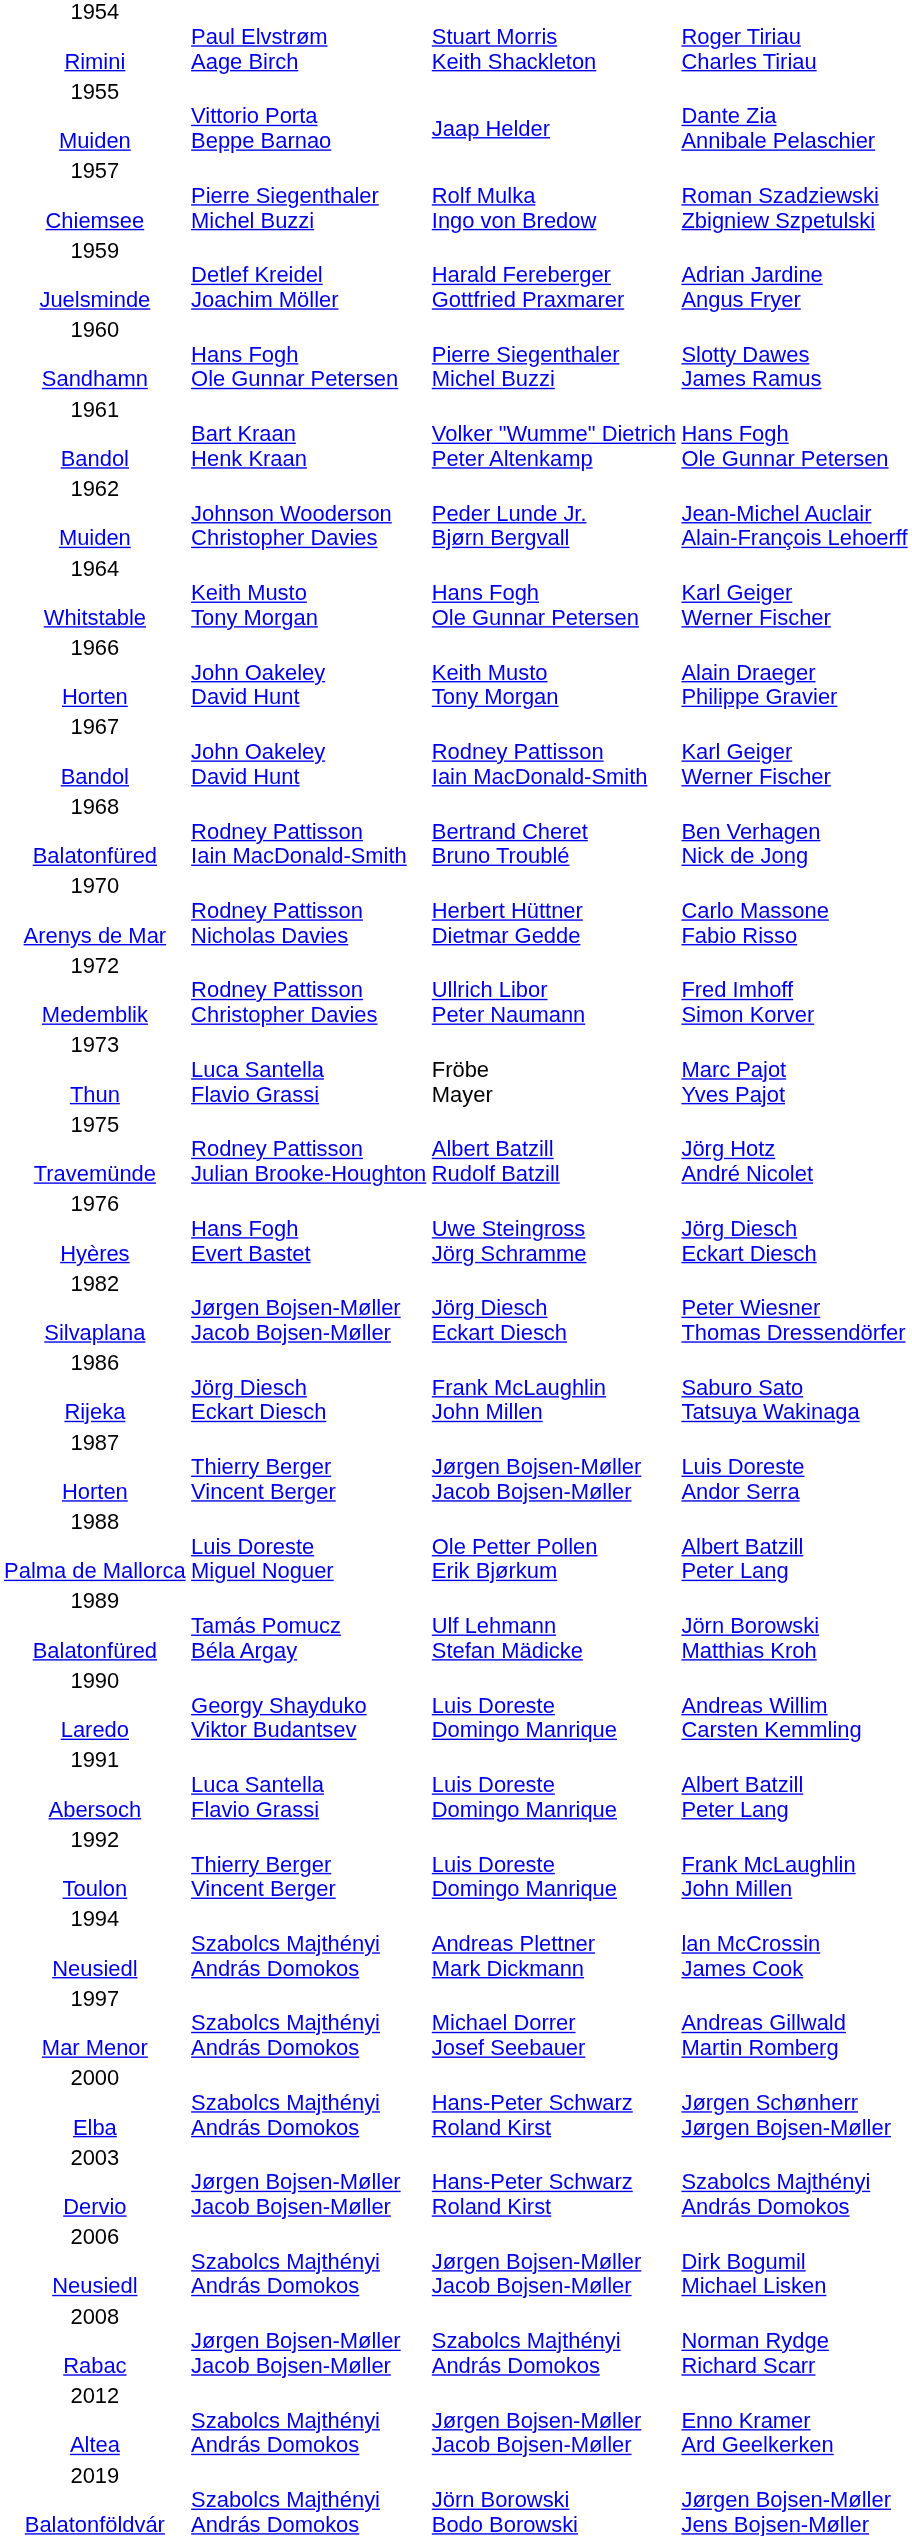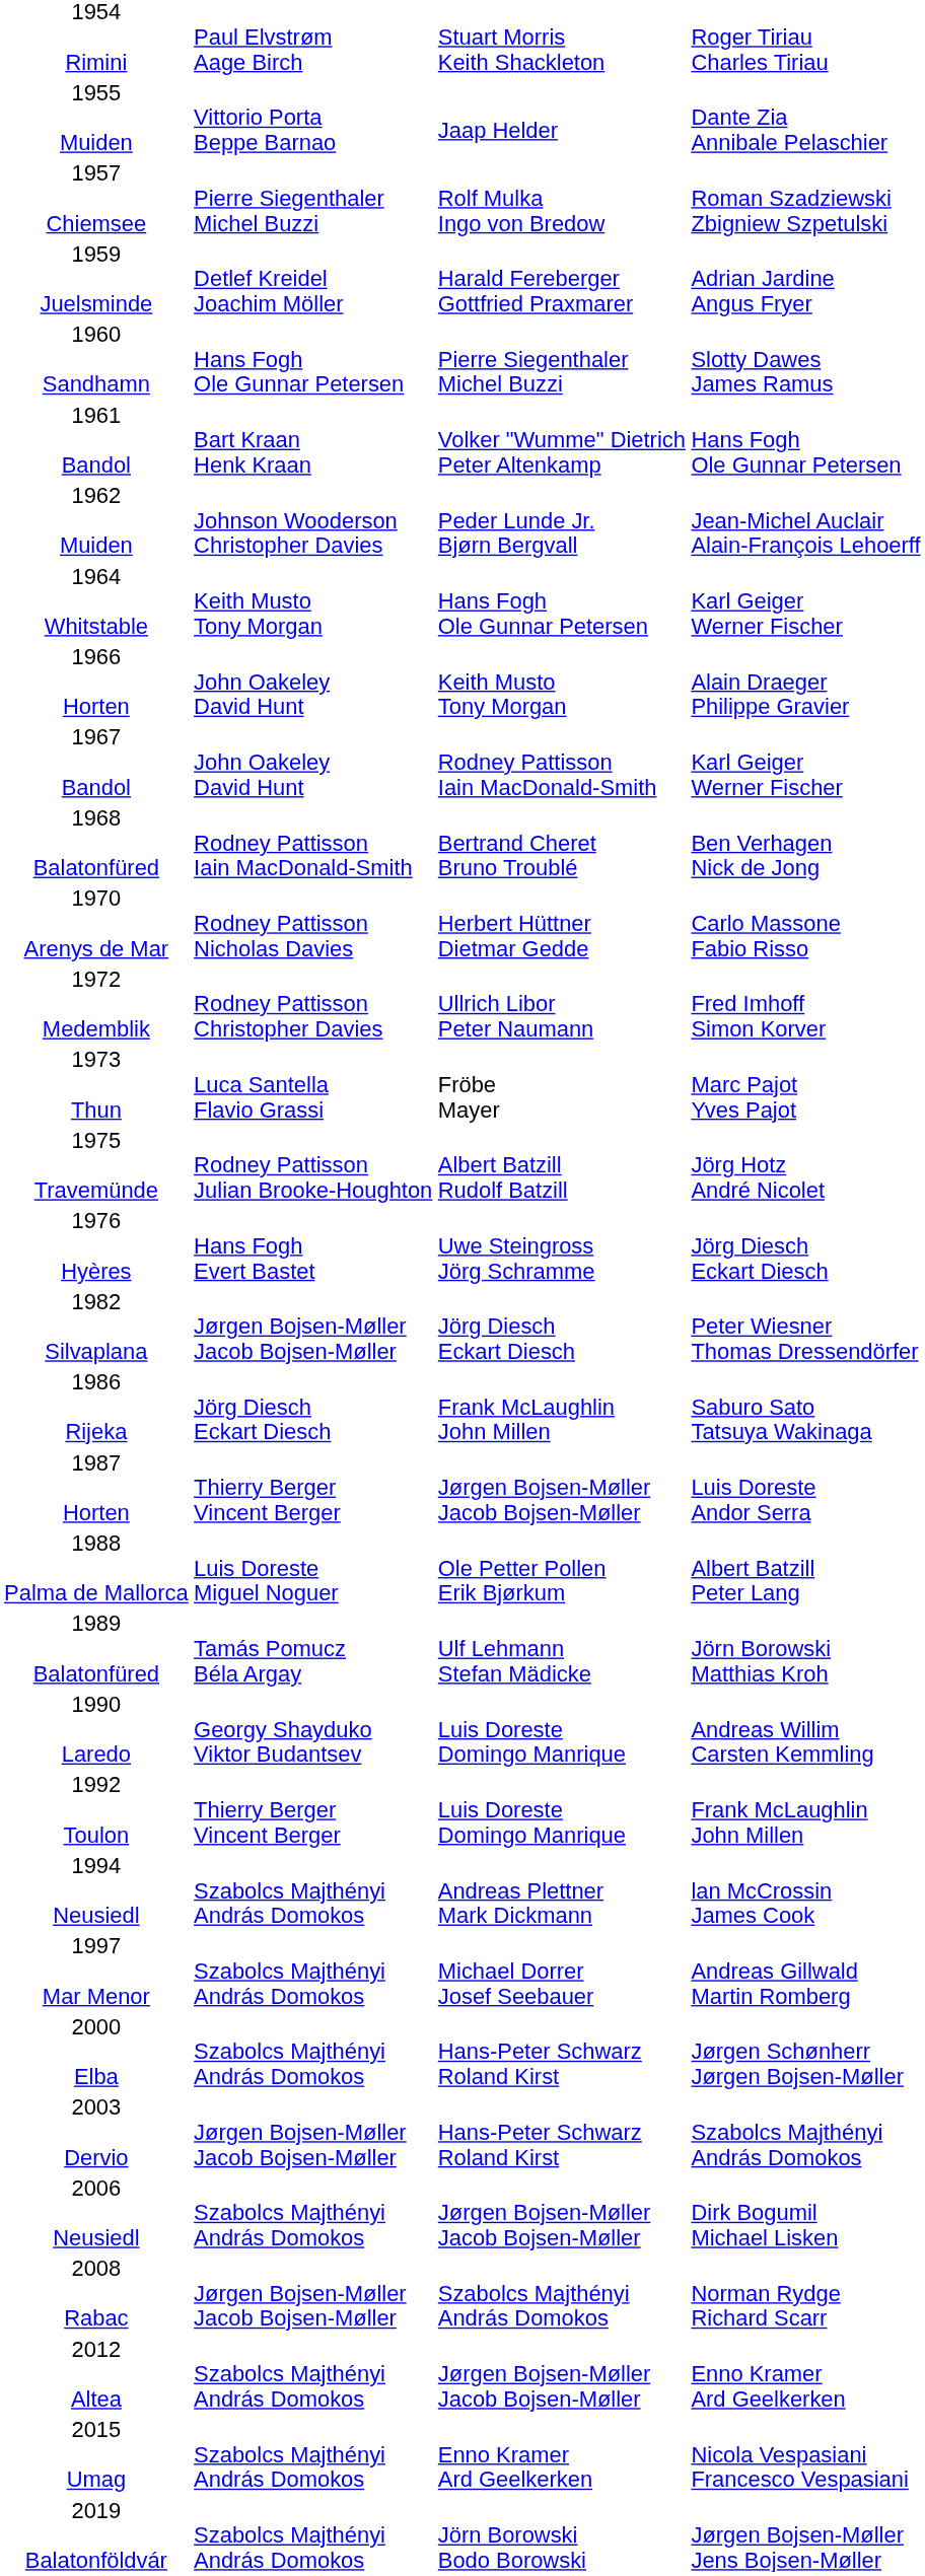- row: 1991 Abersoch | Luca Santella Flavio Grassi | Luis Doreste Domingo Manrique | Albert Batzill Peter Lang
+ row: 2015 Umag | Szabolcs Majthényi András Domokos | Enno Kramer Ard Geelkerken | Nicola Vespasiani Francesco Vespasiani
